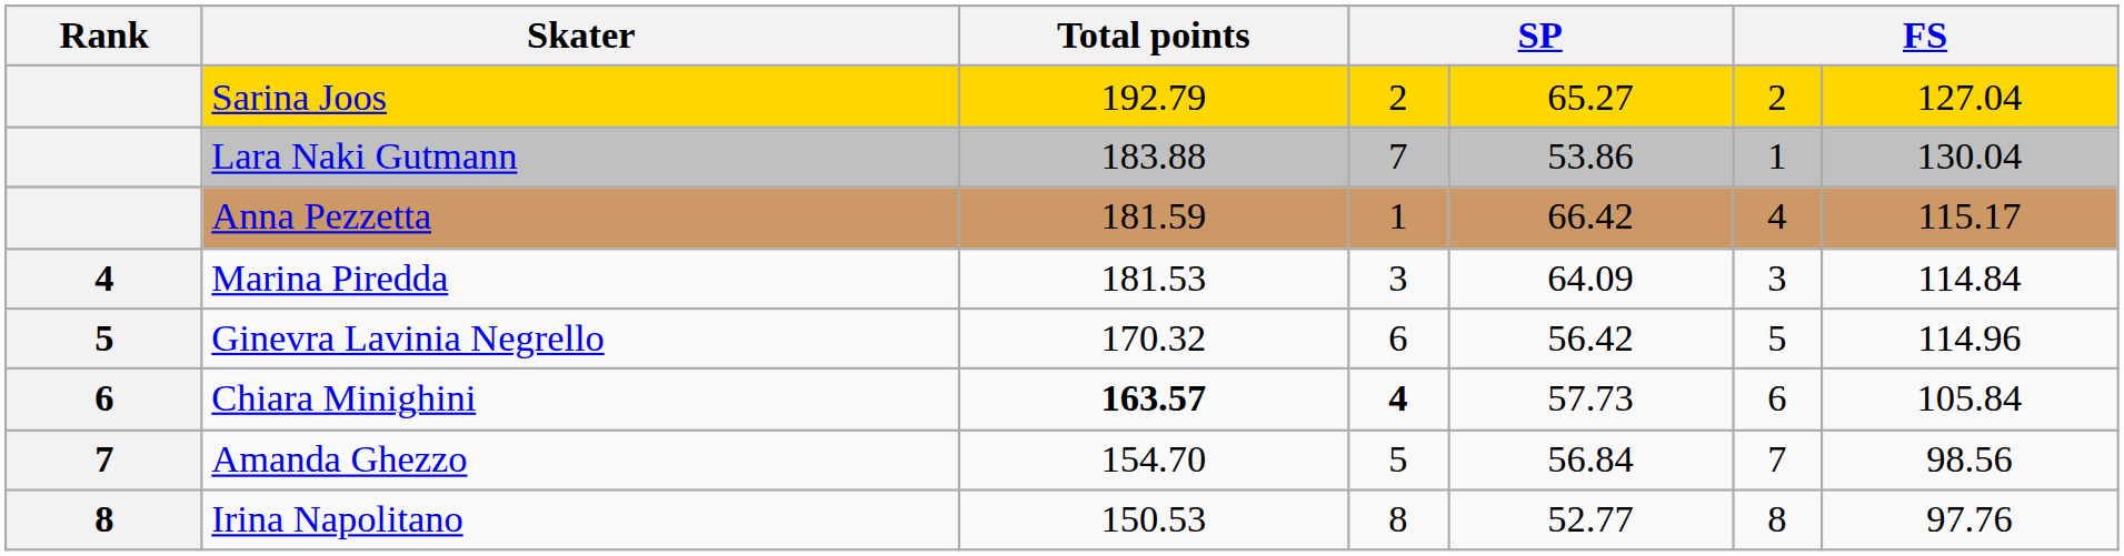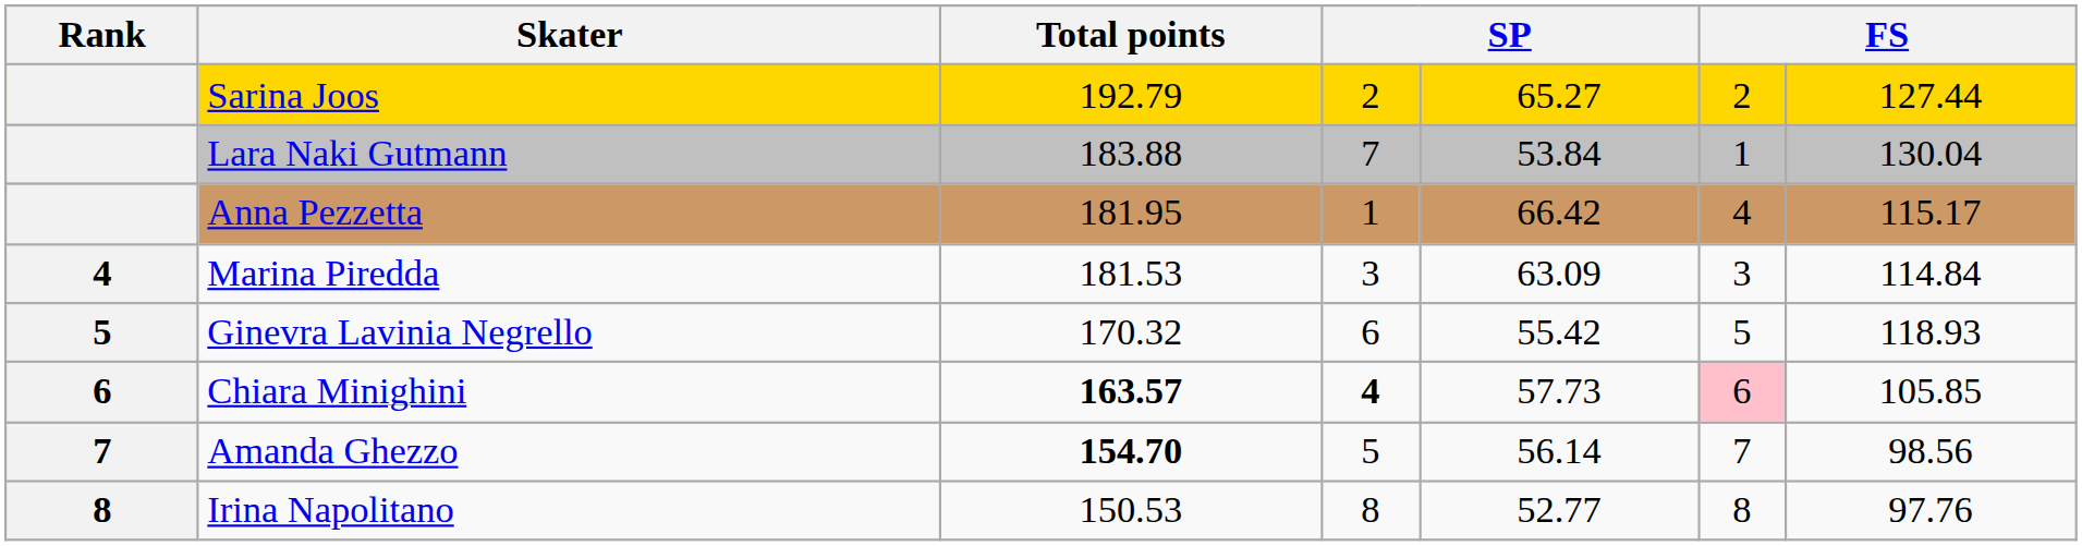Sarina Joos | column 7: 127.04 -> 127.44
Lara Naki Gutmann | column 5: 53.86 -> 53.84
Anna Pezzetta | Total points: 181.59 -> 181.95
Marina Piredda | column 5: 64.09 -> 63.09
Ginevra Lavinia Negrello | column 5: 56.42 -> 55.42
Ginevra Lavinia Negrello | column 7: 114.96 -> 118.93
Chiara Minighini | column 6: no background -> pink background
Chiara Minighini | column 7: 105.84 -> 105.85
Amanda Ghezzo | Total points: normal -> bold
Amanda Ghezzo | column 5: 56.84 -> 56.14
